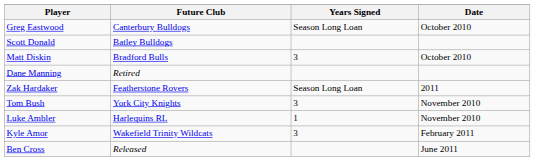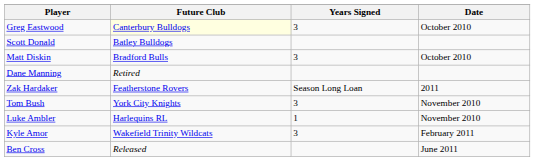Greg Eastwood | Future Club: no background -> lightyellow background
Greg Eastwood | Years Signed: Season Long Loan -> 3
